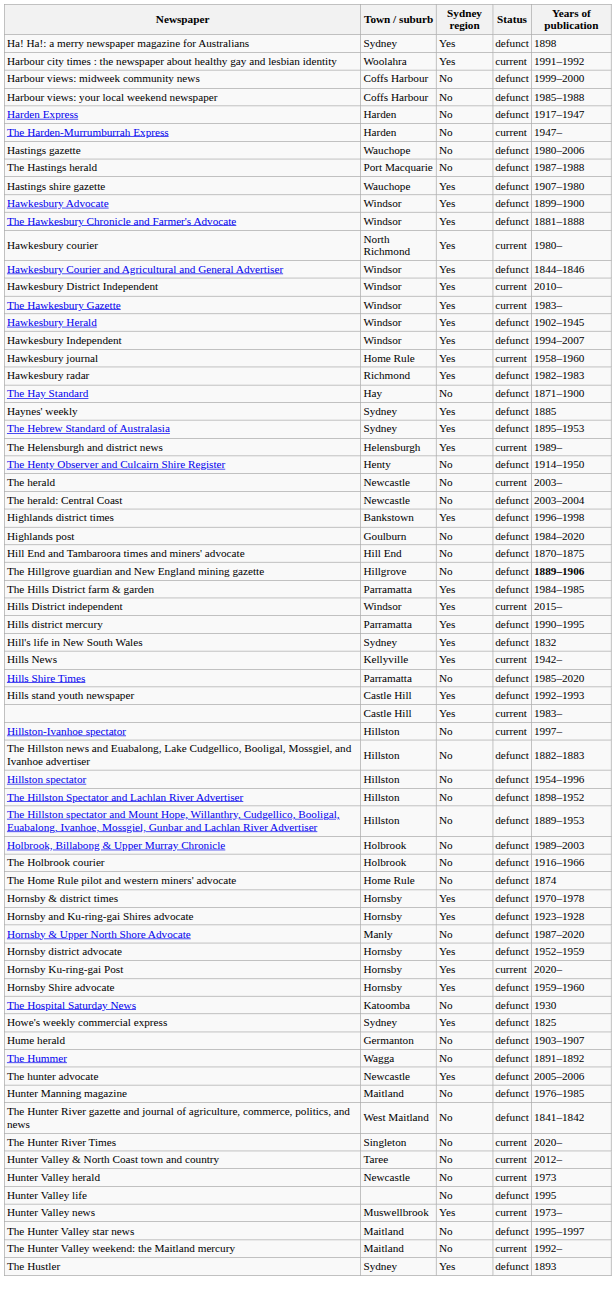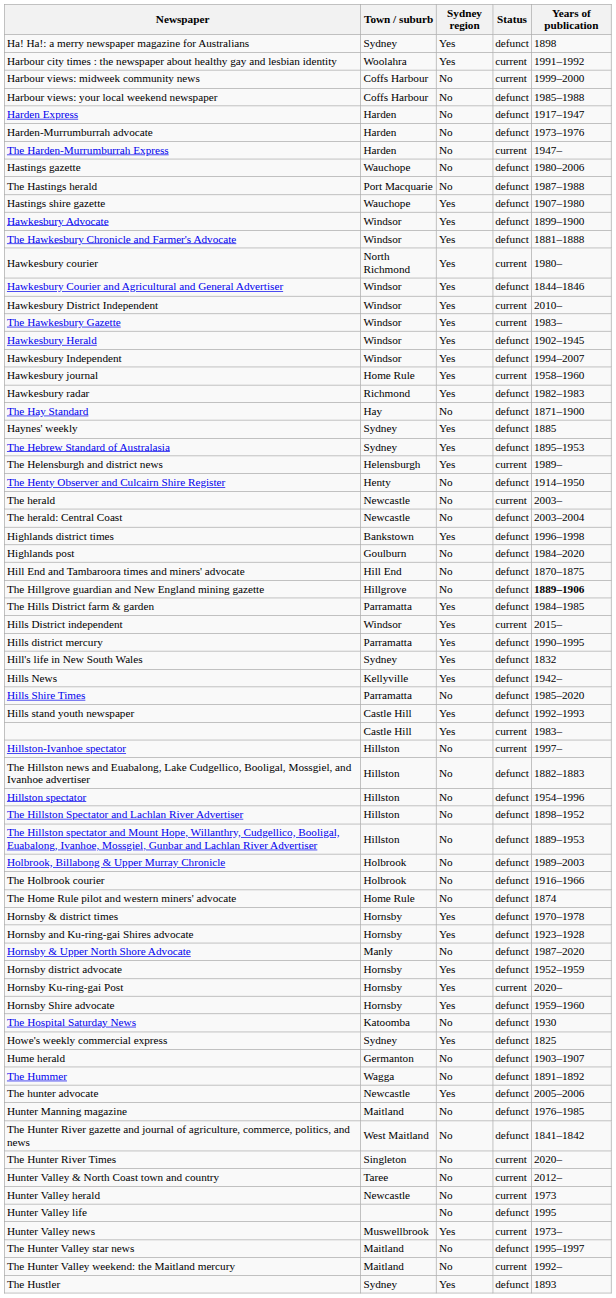Harbour views: midweek community news | Status: defunct -> current
+ row: Harden-Murrumburrah advocate | Harden | No | defunct | 1973–1976
Hills News | Status: current -> defunct
